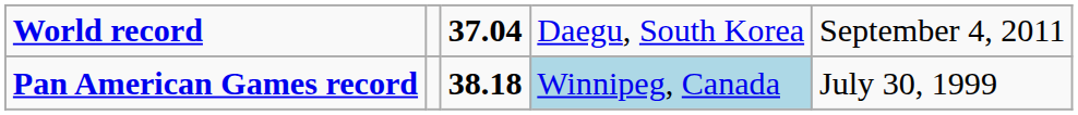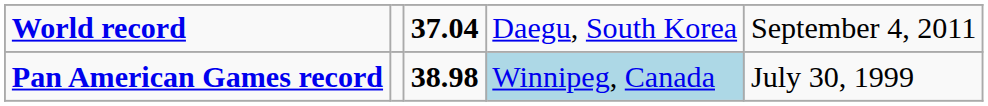Pan American Games record | column 3: 38.18 -> 38.98
